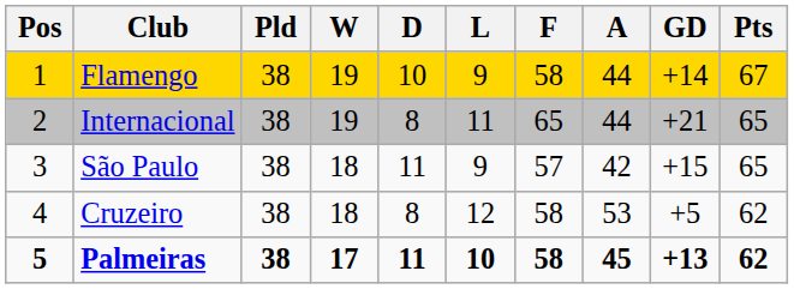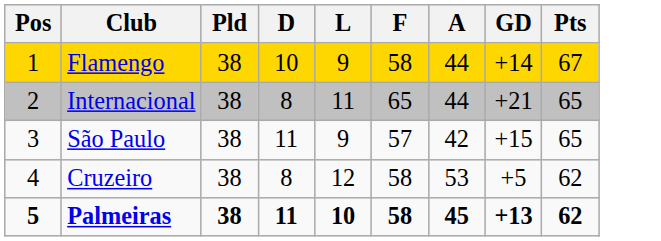- column: W | 19 | 19 | 18 | 18 | 17
